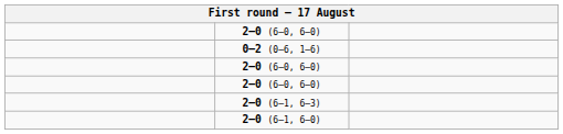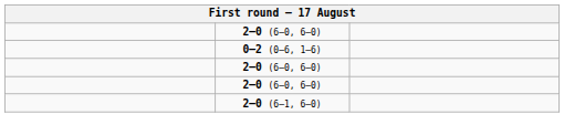- row: 2–0 (6–1, 6–3)
